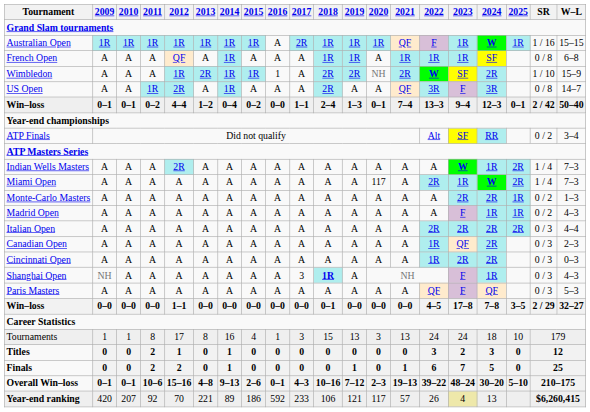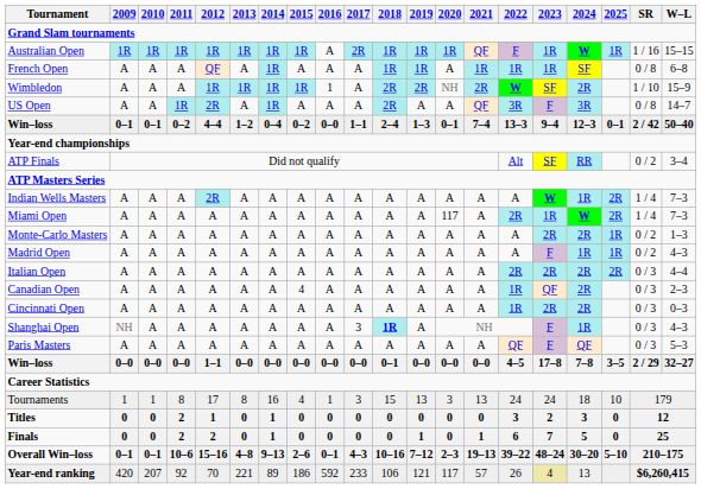Wimbledon | 2013: 2R -> 1R
Canadian Open | 2015: A -> 4
